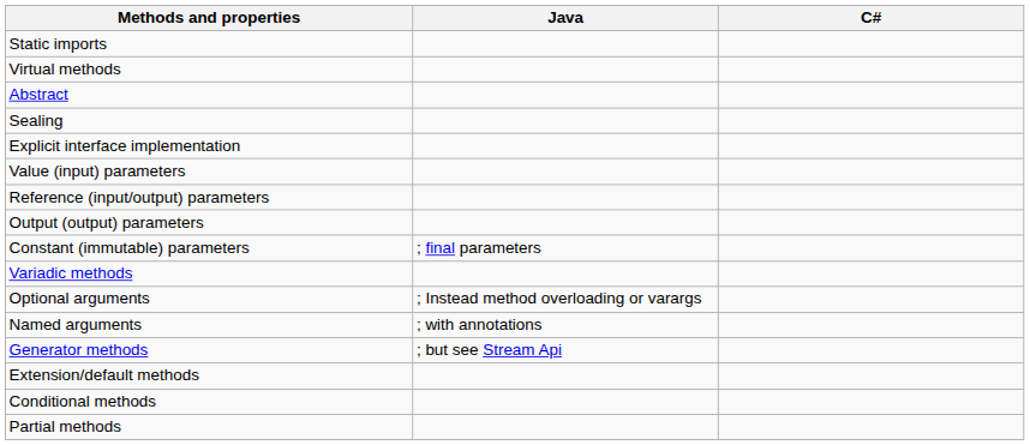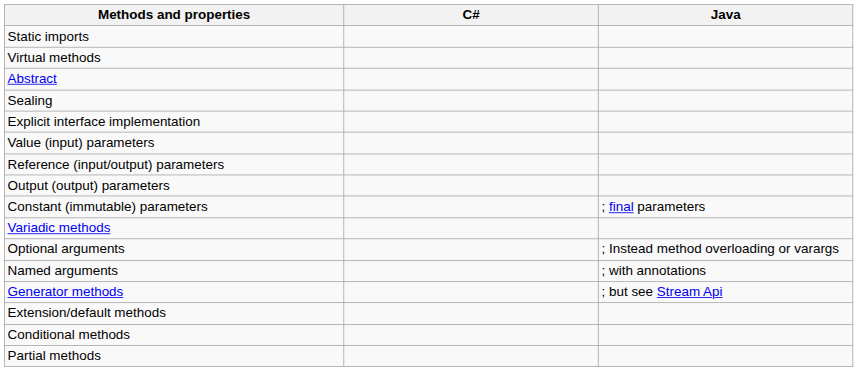columns swapped: Java <-> C#
